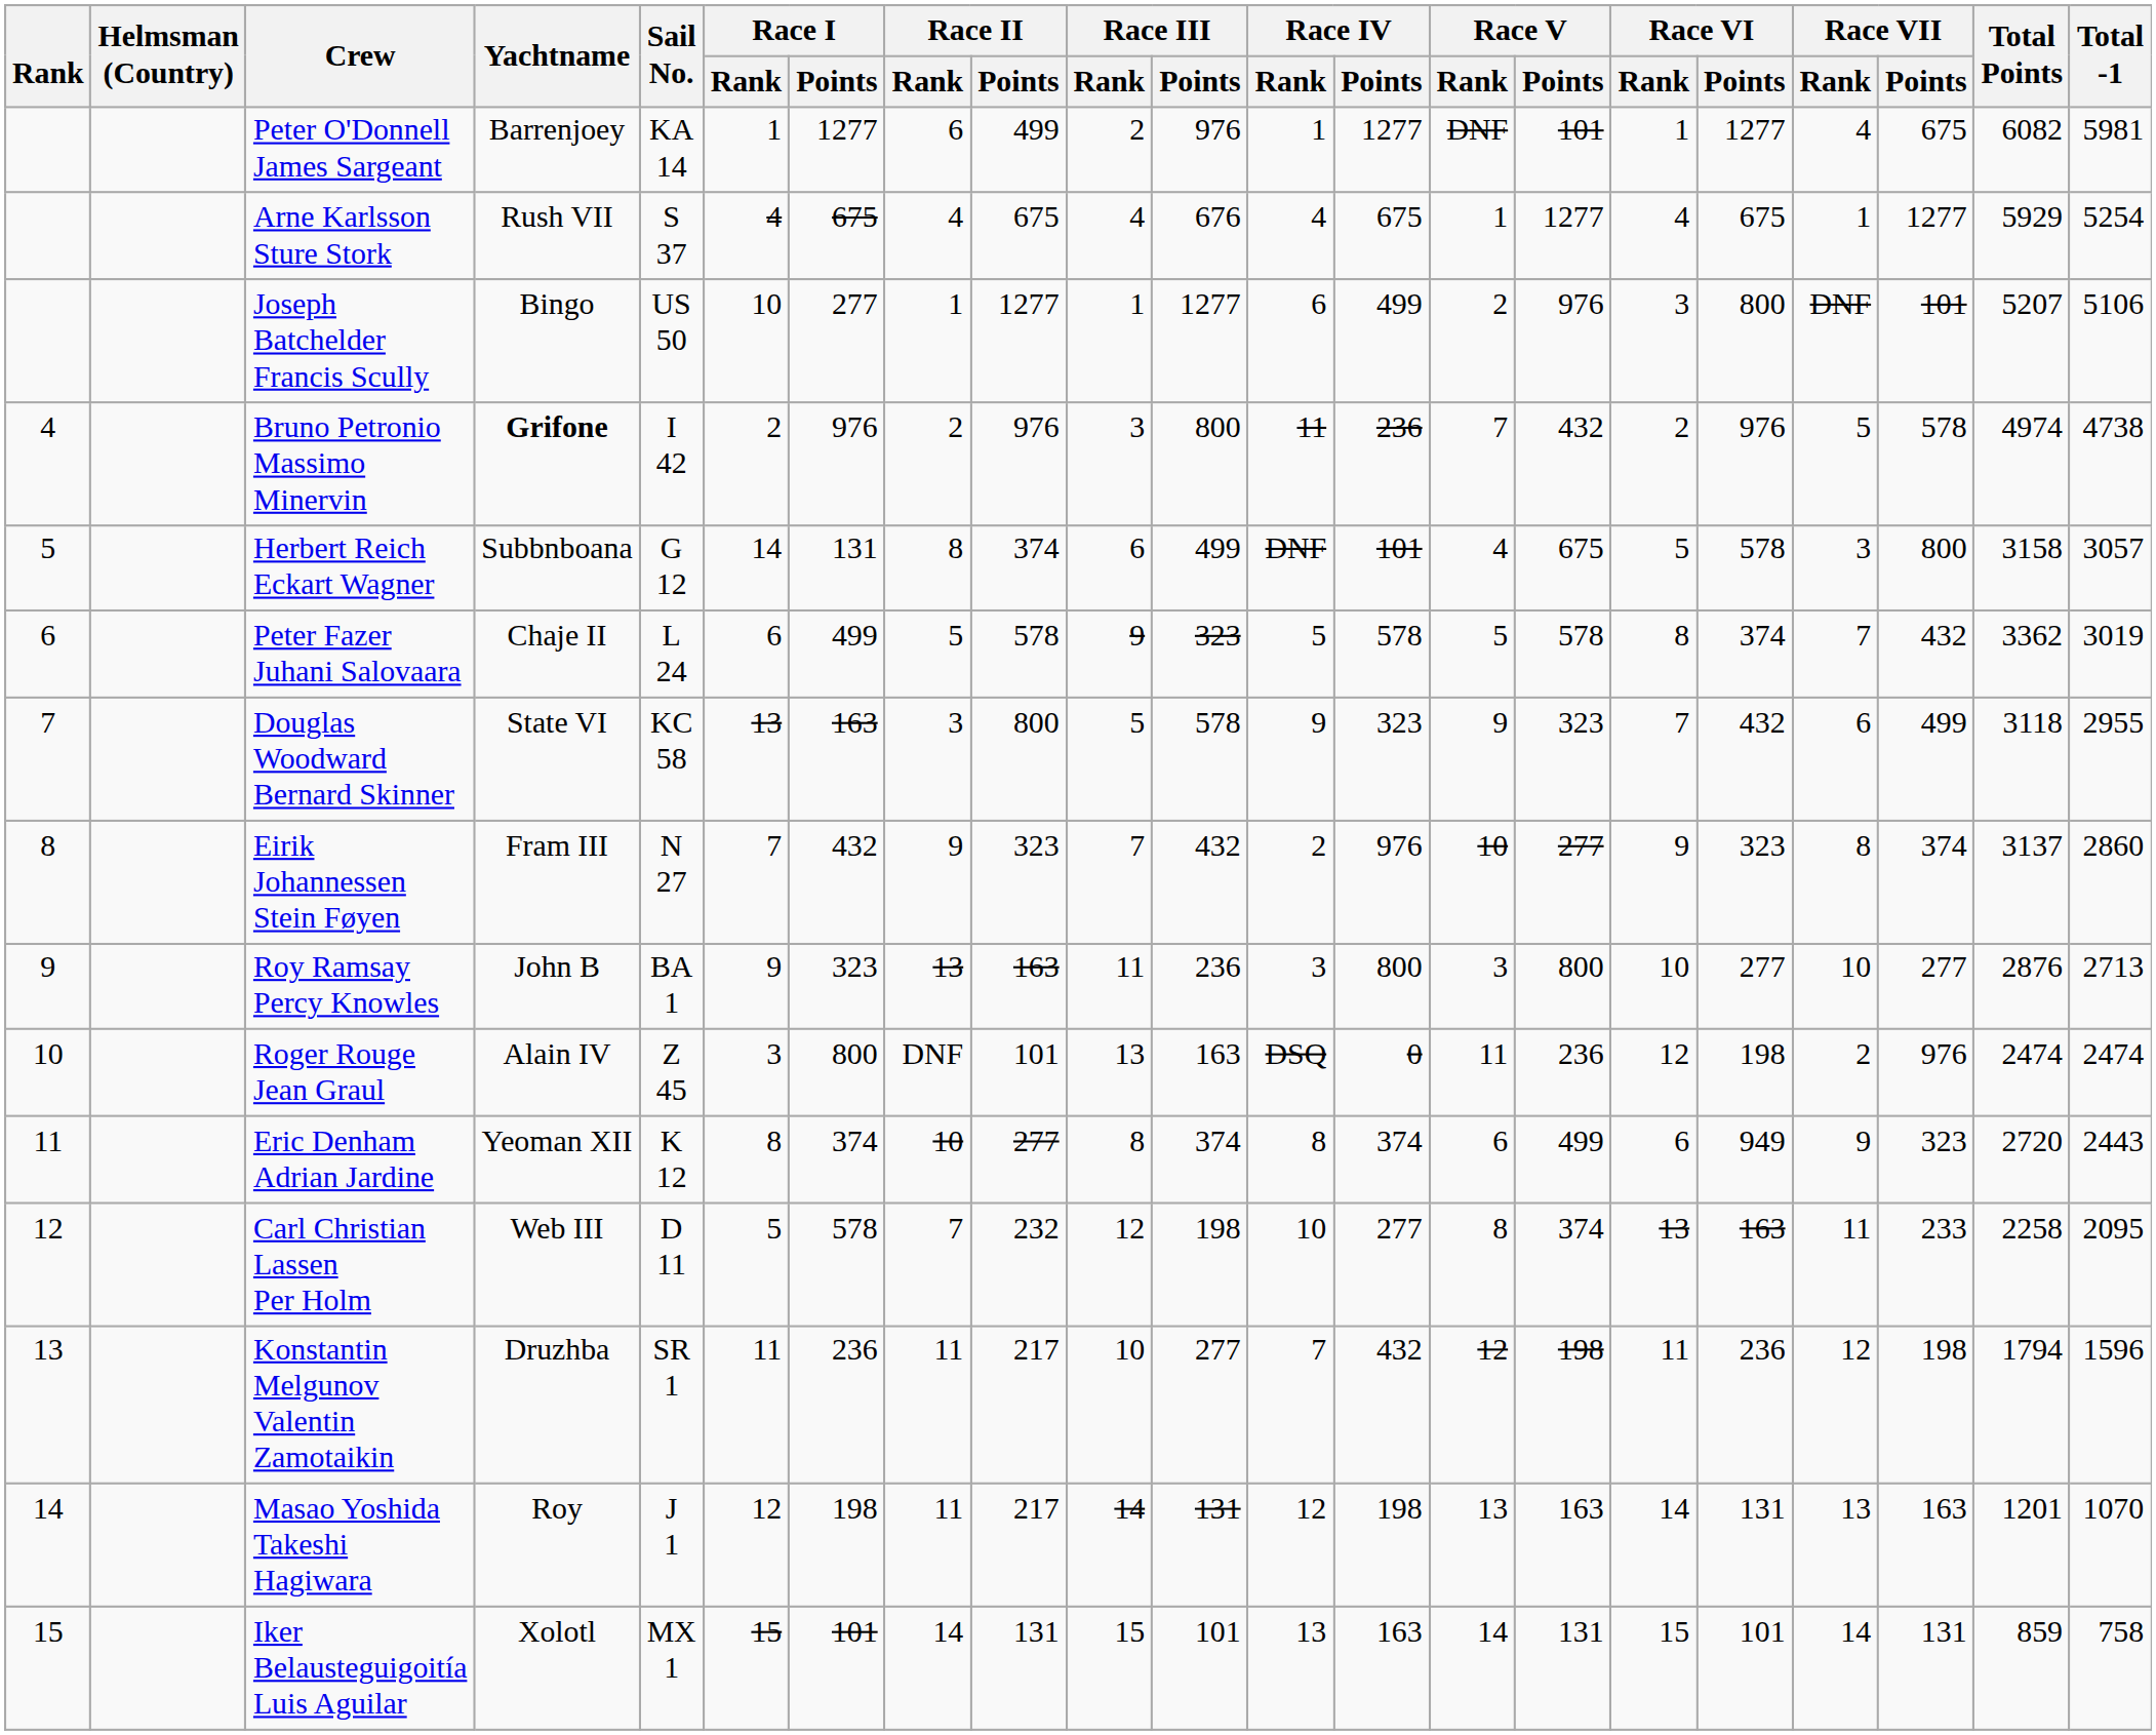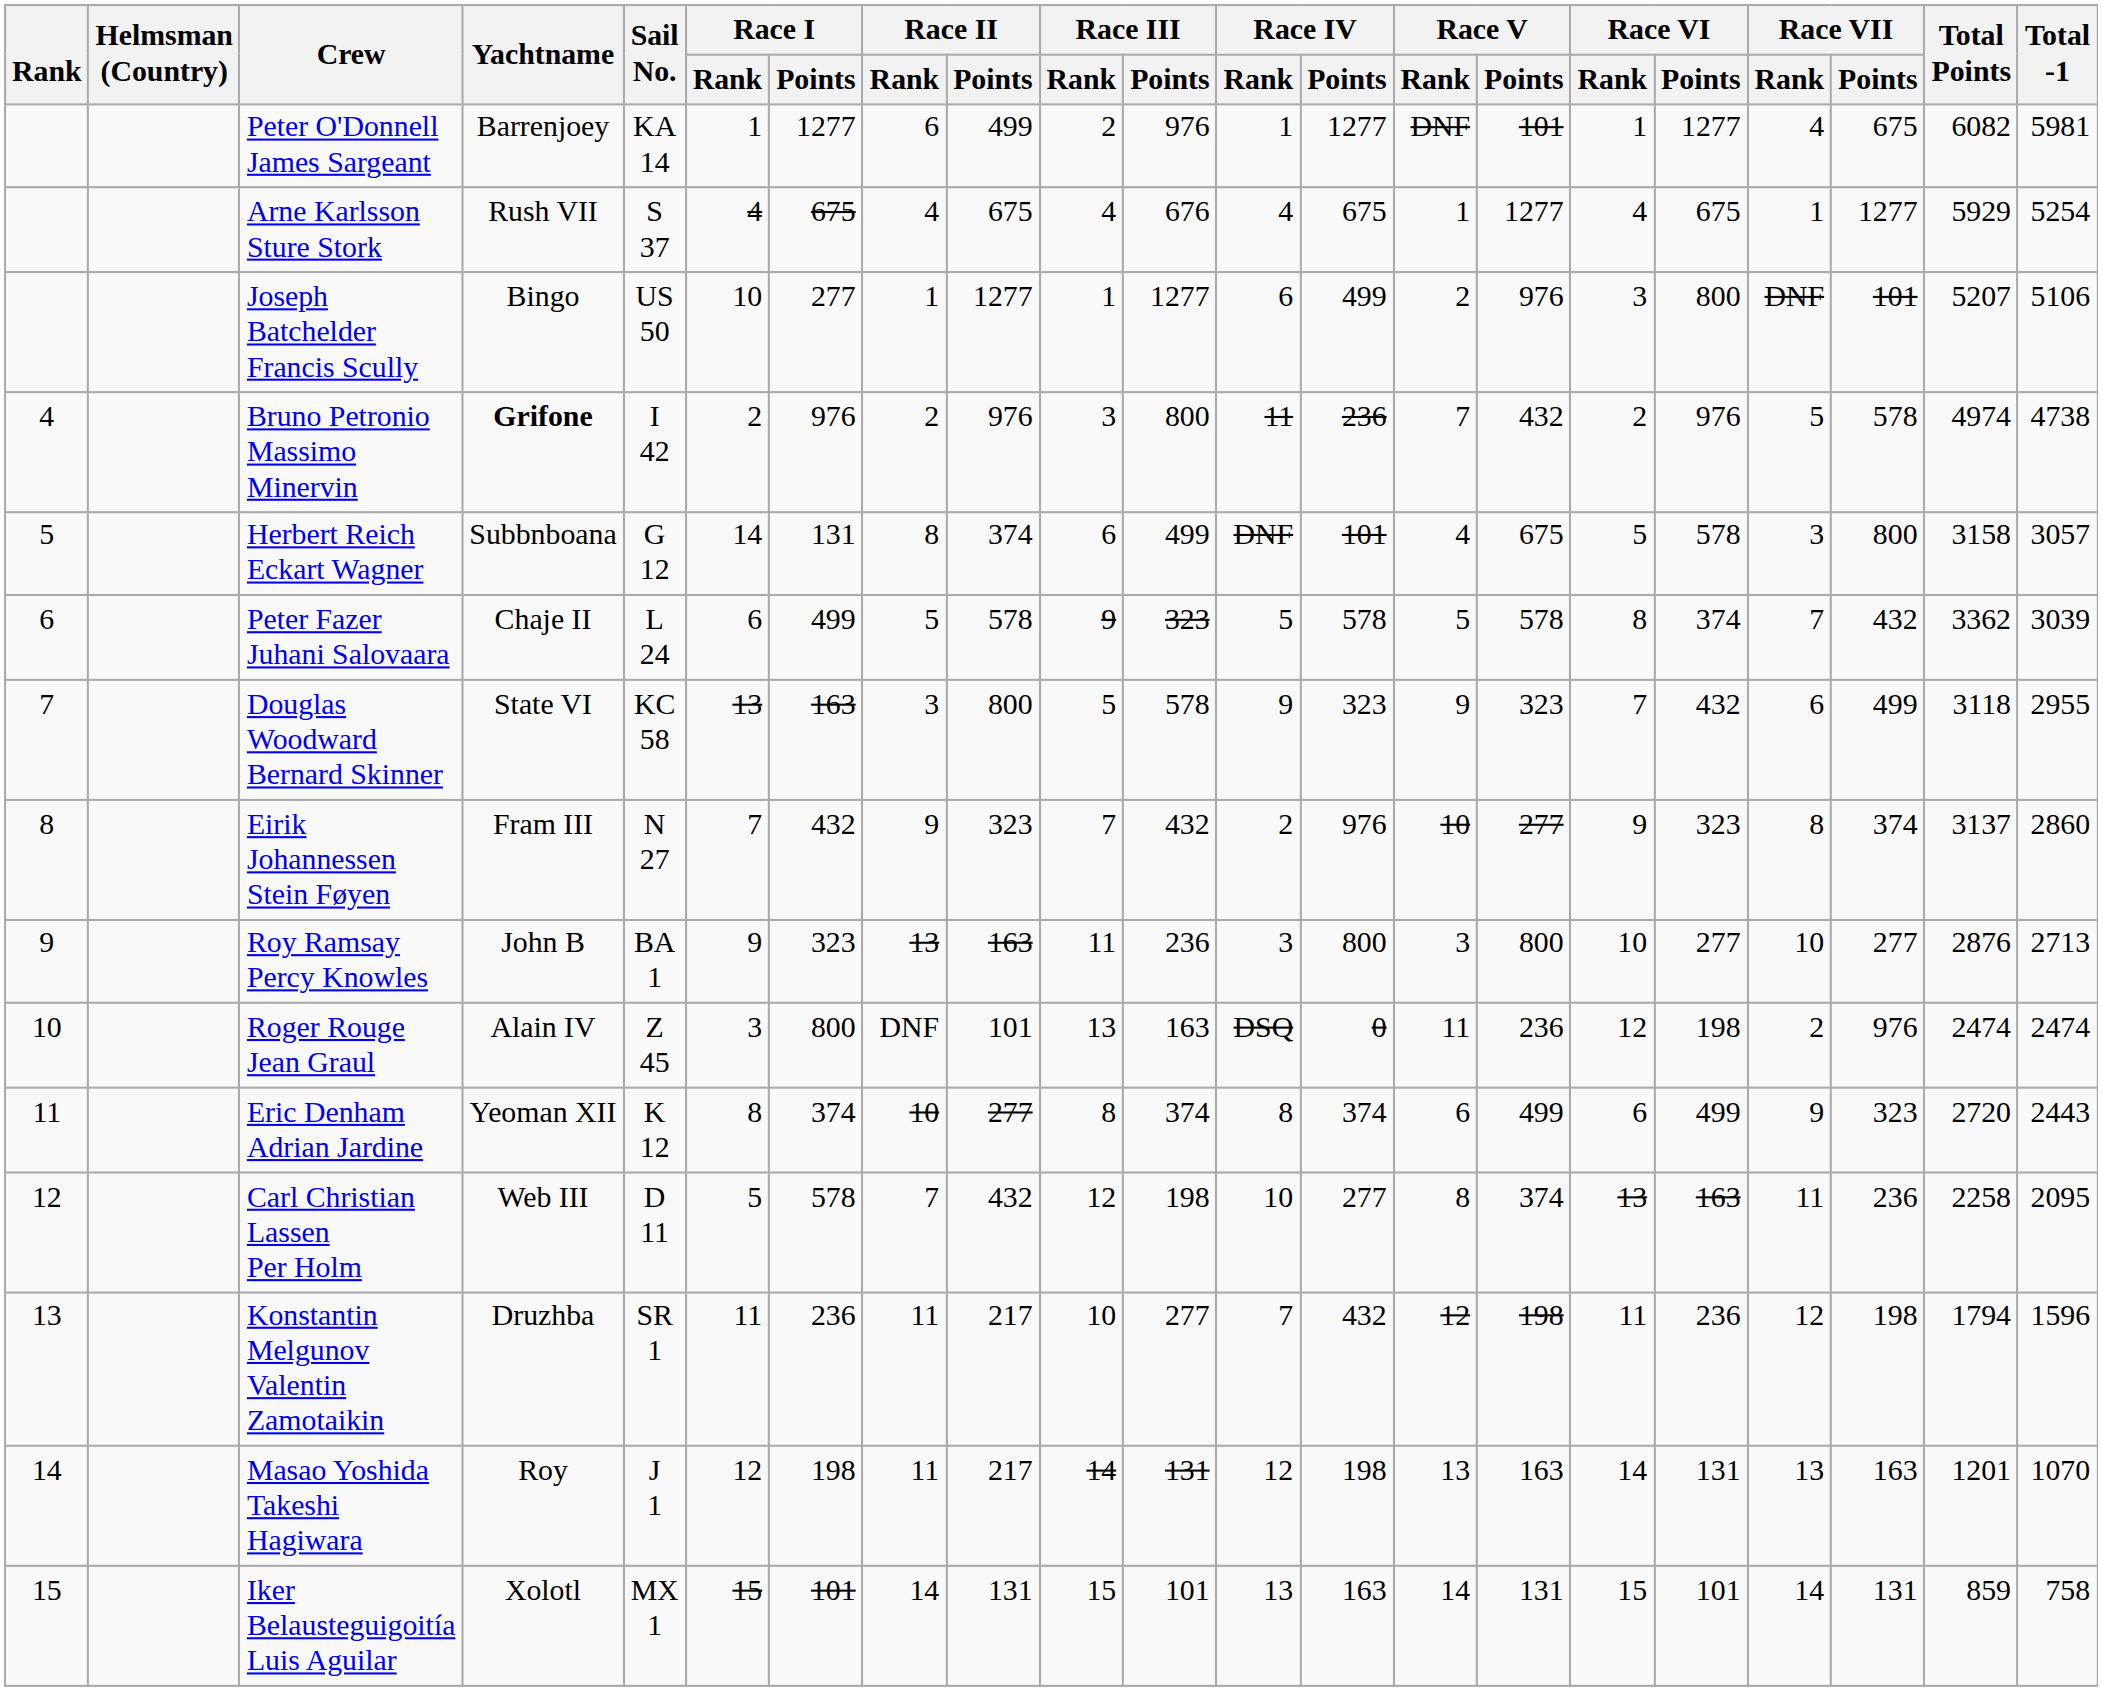Peter Fazer Juhani Salovaara | Total -1: 3019 -> 3039
Eric Denham Adrian Jardine | Race VI / Points: 949 -> 499
Carl Christian Lassen Per Holm | Race II / Points: 232 -> 432
Carl Christian Lassen Per Holm | Race VII / Points: 233 -> 236
